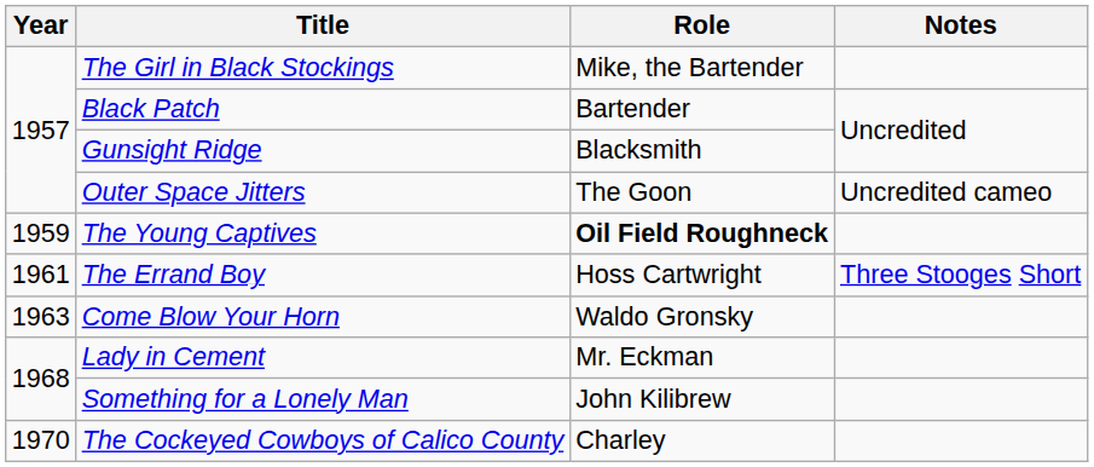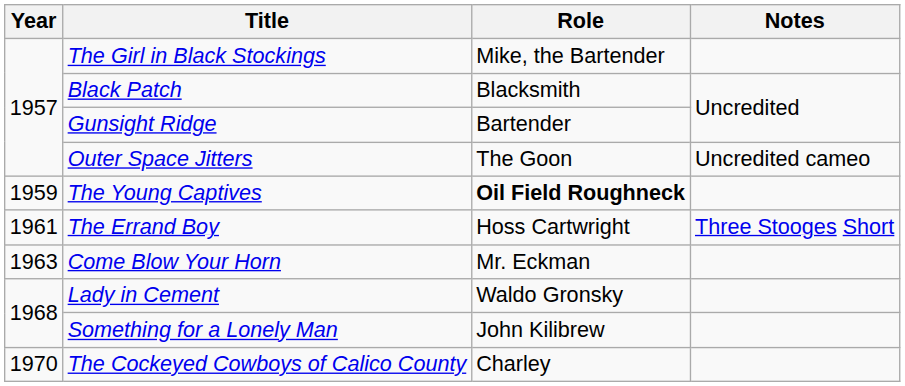Black Patch | Role: Bartender -> Blacksmith
Gunsight Ridge | Role: Blacksmith -> Bartender
Come Blow Your Horn | Role: Waldo Gronsky -> Mr. Eckman
Lady in Cement | Role: Mr. Eckman -> Waldo Gronsky
